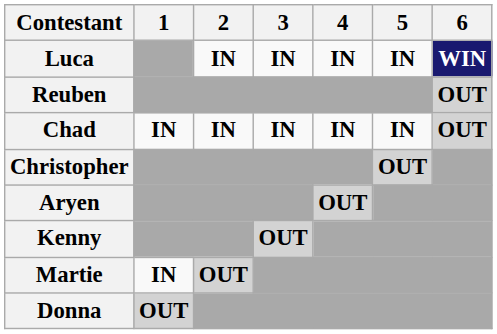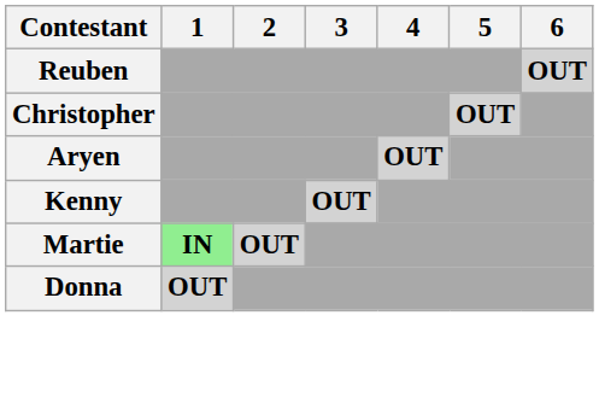- row: Luca | IN | IN | IN | IN | WIN
- row: Chad | IN | IN | IN | IN | IN | OUT
Martie | 1: no background -> lightgreen background
